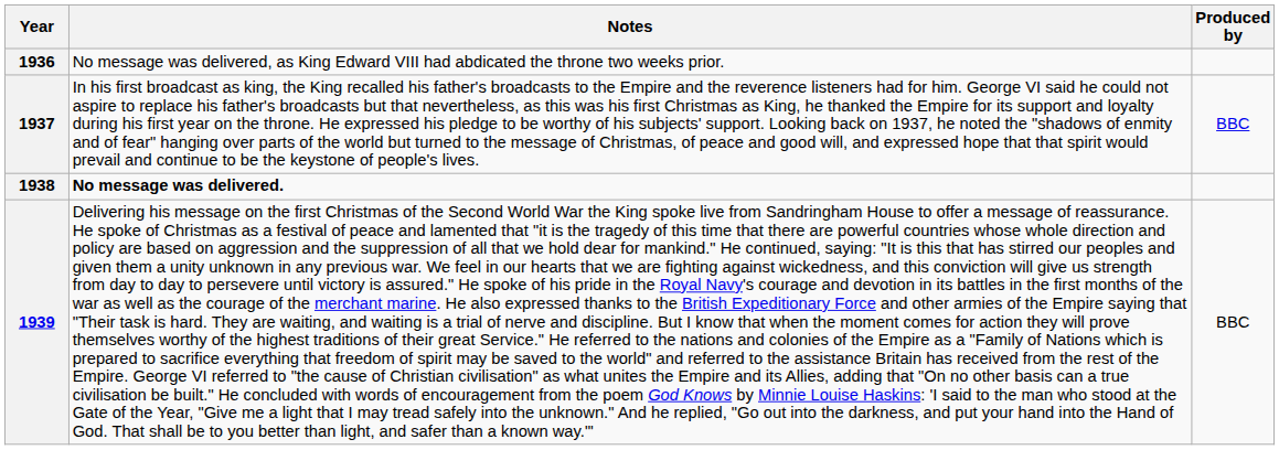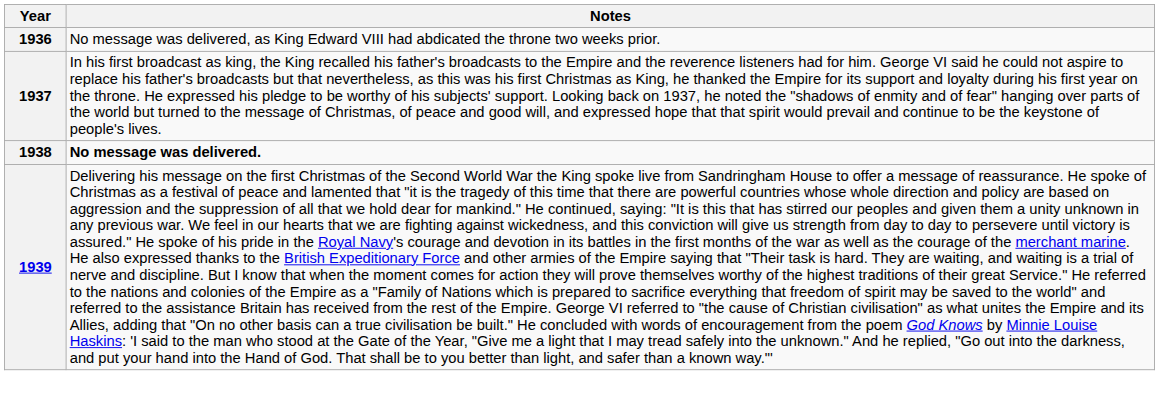- column: Produced by | BBC | BBC
